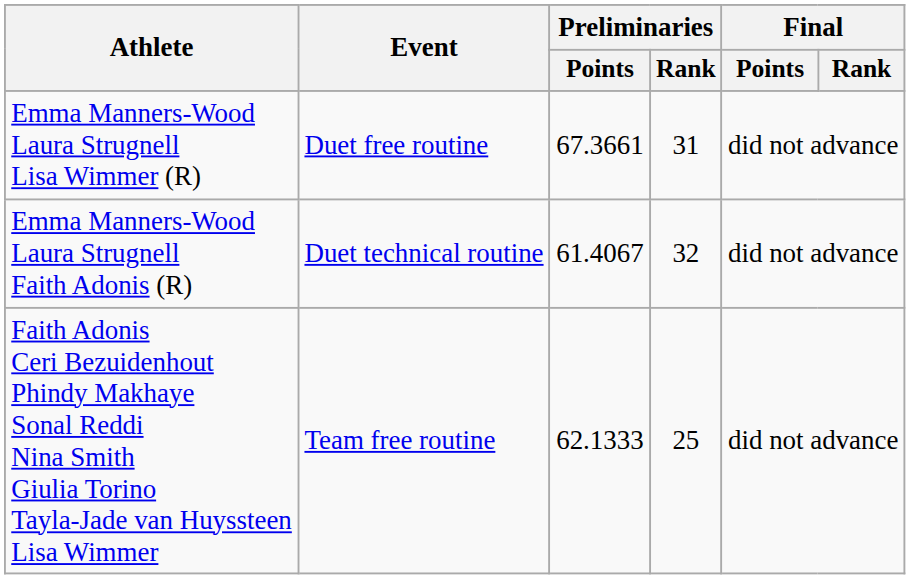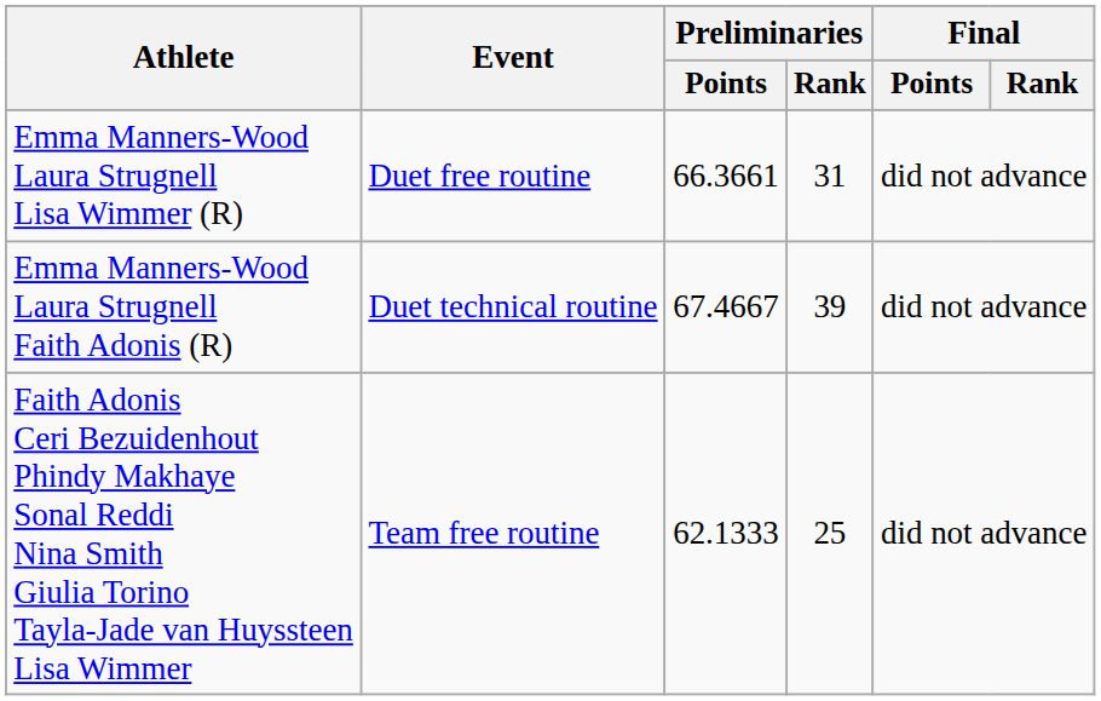Emma Manners-Wood Laura Strugnell Lisa Wimmer (R) | Preliminaries / Points: 67.3661 -> 66.3661
Emma Manners-Wood Laura Strugnell Faith Adonis (R) | Preliminaries / Points: 61.4067 -> 67.4667
Emma Manners-Wood Laura Strugnell Faith Adonis (R) | Preliminaries / Rank: 32 -> 39
